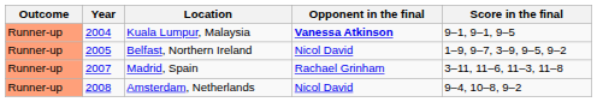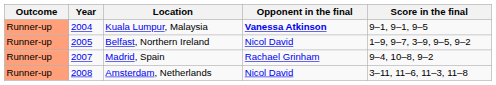Madrid, Spain | Score in the final: 3–11, 11–6, 11–3, 11–8 -> 9–4, 10–8, 9–2
Amsterdam, Netherlands | Score in the final: 9–4, 10–8, 9–2 -> 3–11, 11–6, 11–3, 11–8
